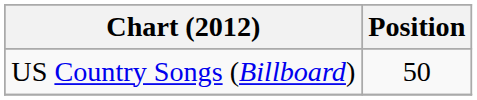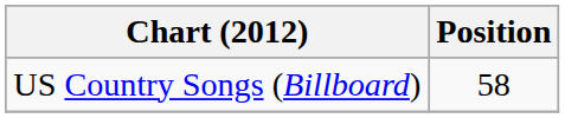US Country Songs (Billboard) | Position: 50 -> 58
